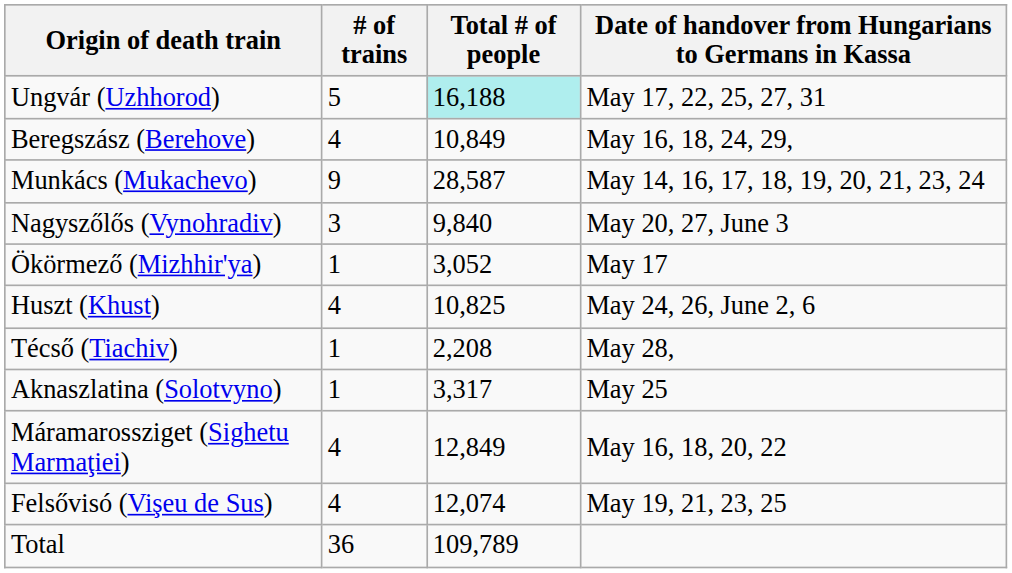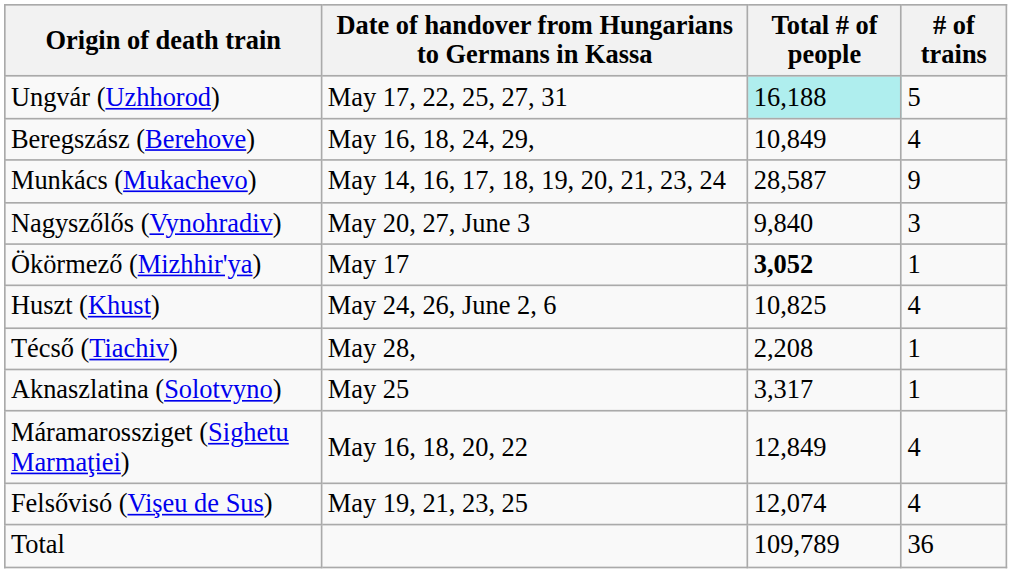columns swapped: # of trains <-> Date of handover from Hungarians to Germans in Kassa
Ökörmező (Mizhhir'ya) | Total # of people: normal -> bold
